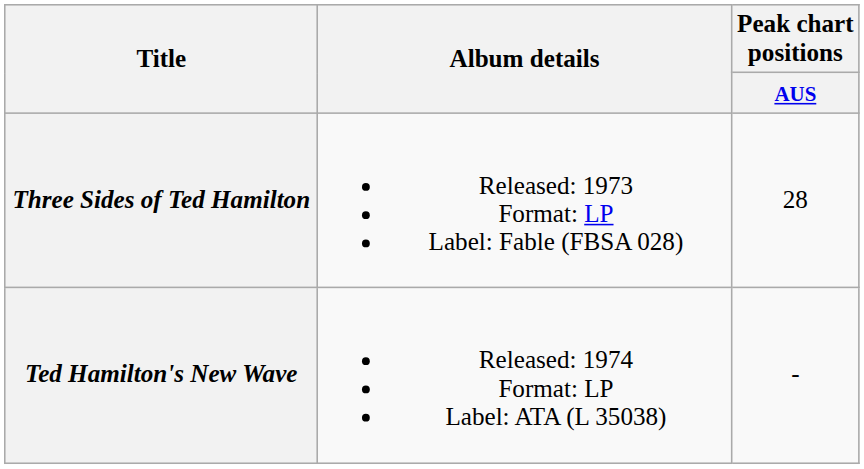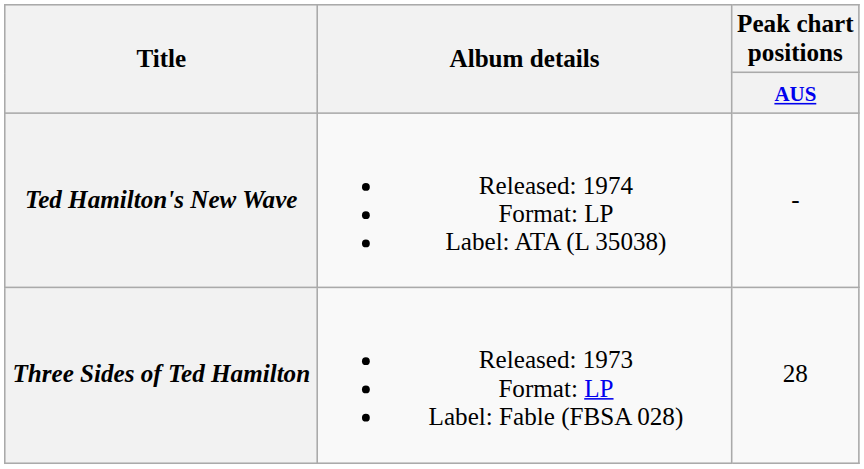rows swapped: Three Sides of Ted Hamilton <-> Ted Hamilton's New Wave
